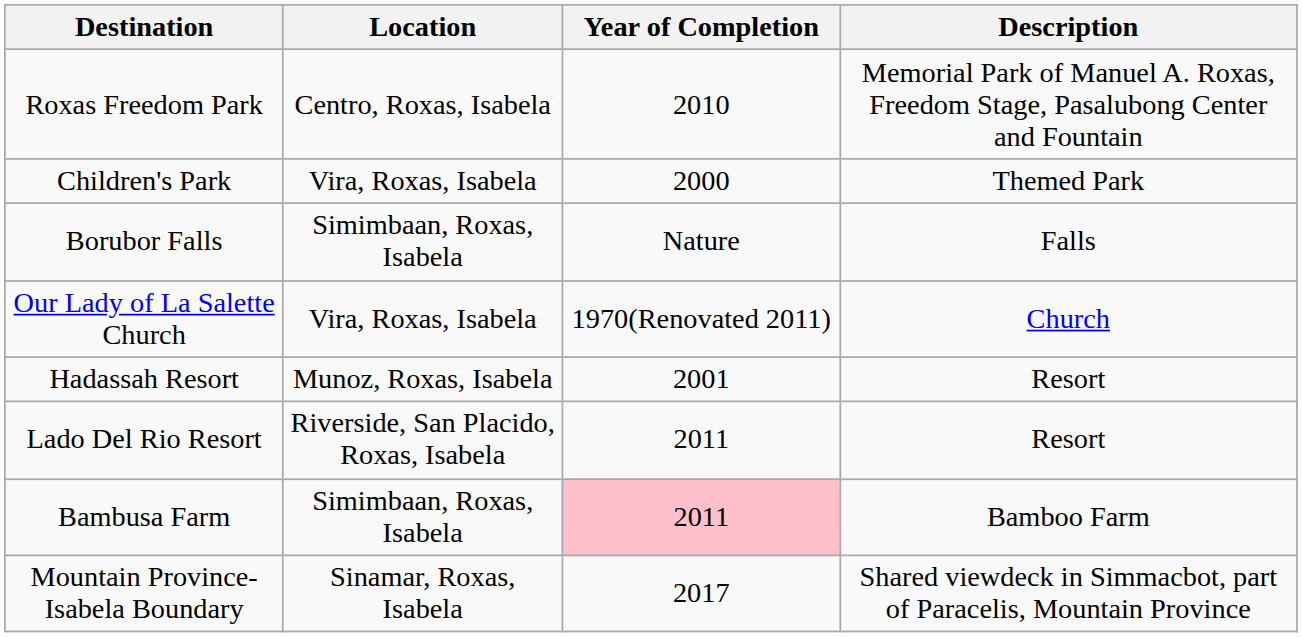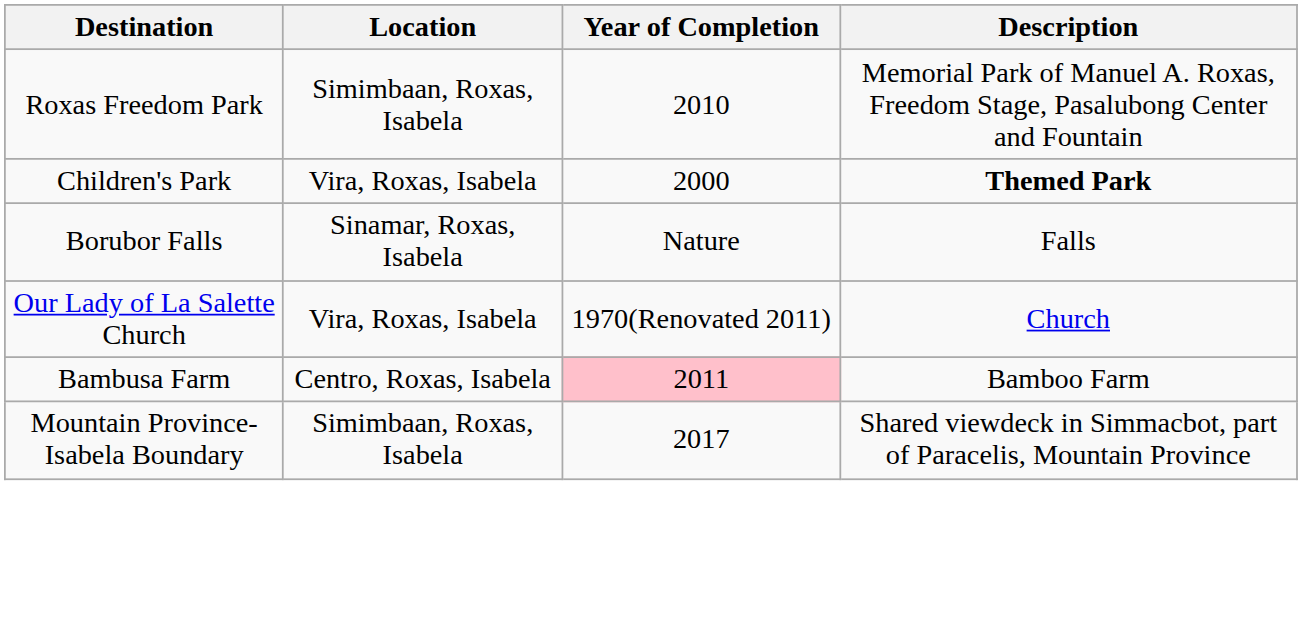Roxas Freedom Park | Location: Centro, Roxas, Isabela -> Simimbaan, Roxas, Isabela
Children's Park | Description: normal -> bold
Borubor Falls | Location: Simimbaan, Roxas, Isabela -> Sinamar, Roxas, Isabela
- row: Hadassah Resort | Munoz, Roxas, Isabela | 2001 | Resort
- row: Lado Del Rio Resort | Riverside, San Placido, Roxas, Isabela | 2011 | Resort
Bambusa Farm | Location: Simimbaan, Roxas, Isabela -> Centro, Roxas, Isabela
Mountain Province-Isabela Boundary | Location: Sinamar, Roxas, Isabela -> Simimbaan, Roxas, Isabela
